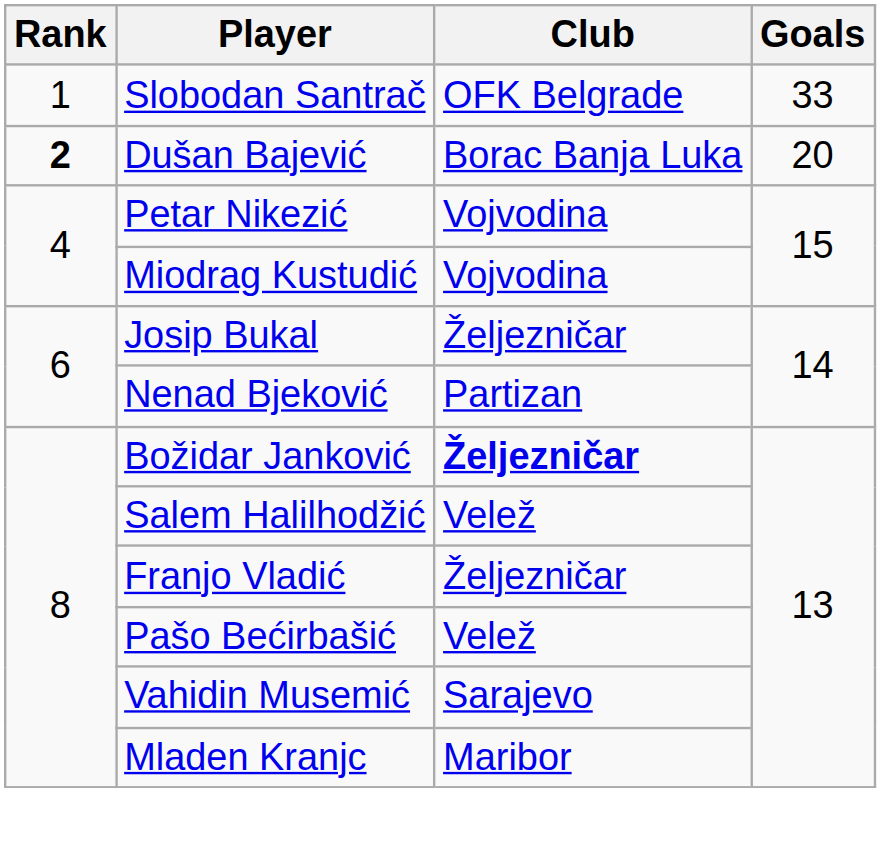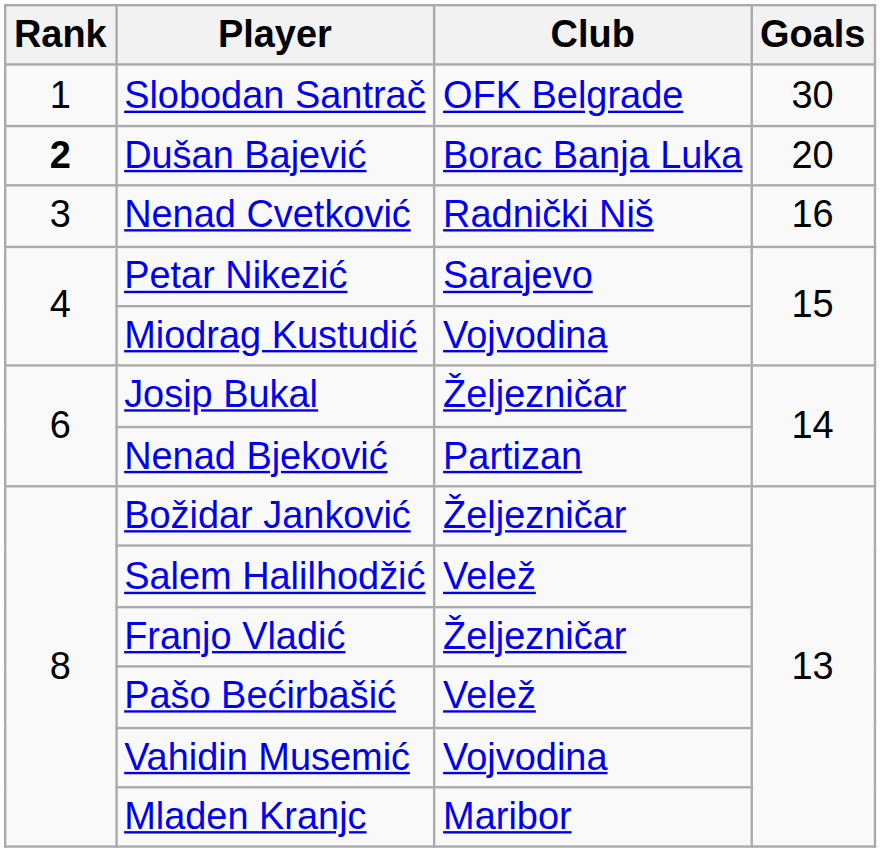Slobodan Santrač | Goals: 33 -> 30
+ row: 3 | Nenad Cvetković | Radnički Niš | 16
Petar Nikezić | Club: Vojvodina -> Sarajevo
Božidar Janković | Club: bold -> normal
Vahidin Musemić | Club: Sarajevo -> Vojvodina
